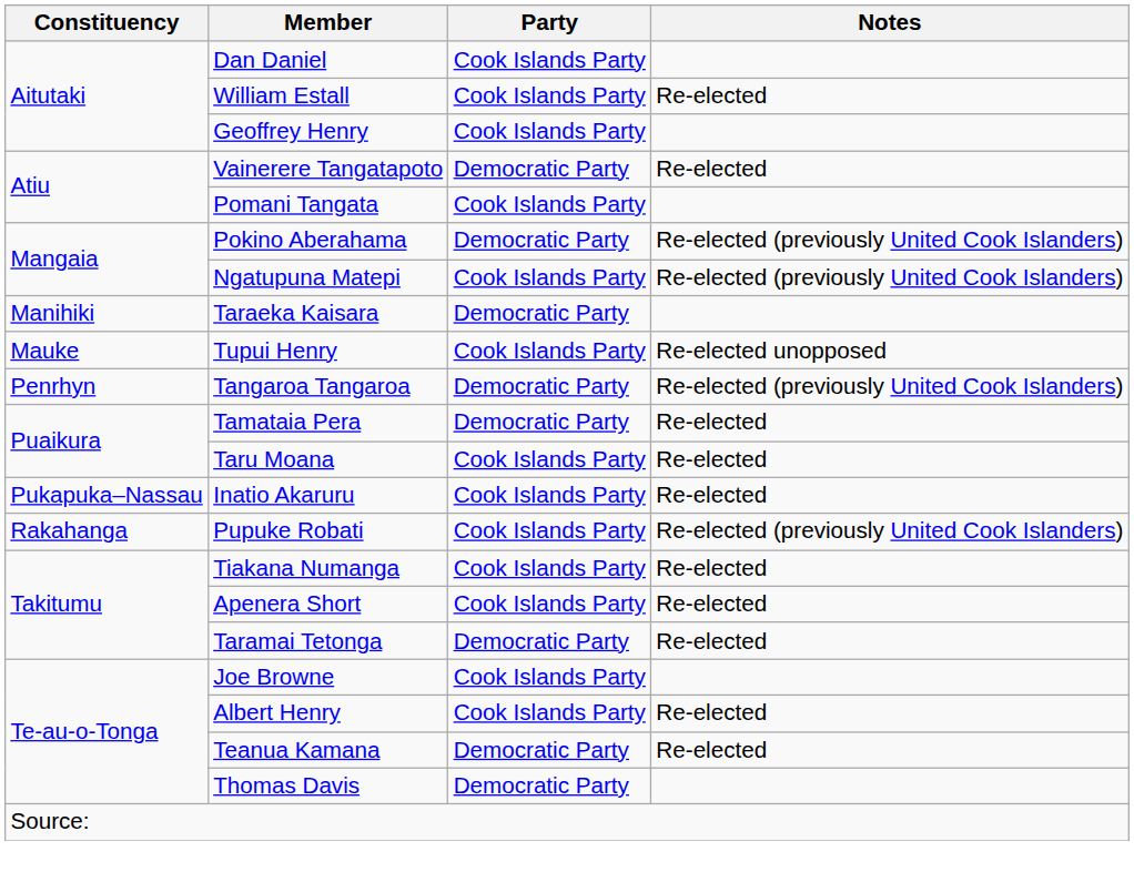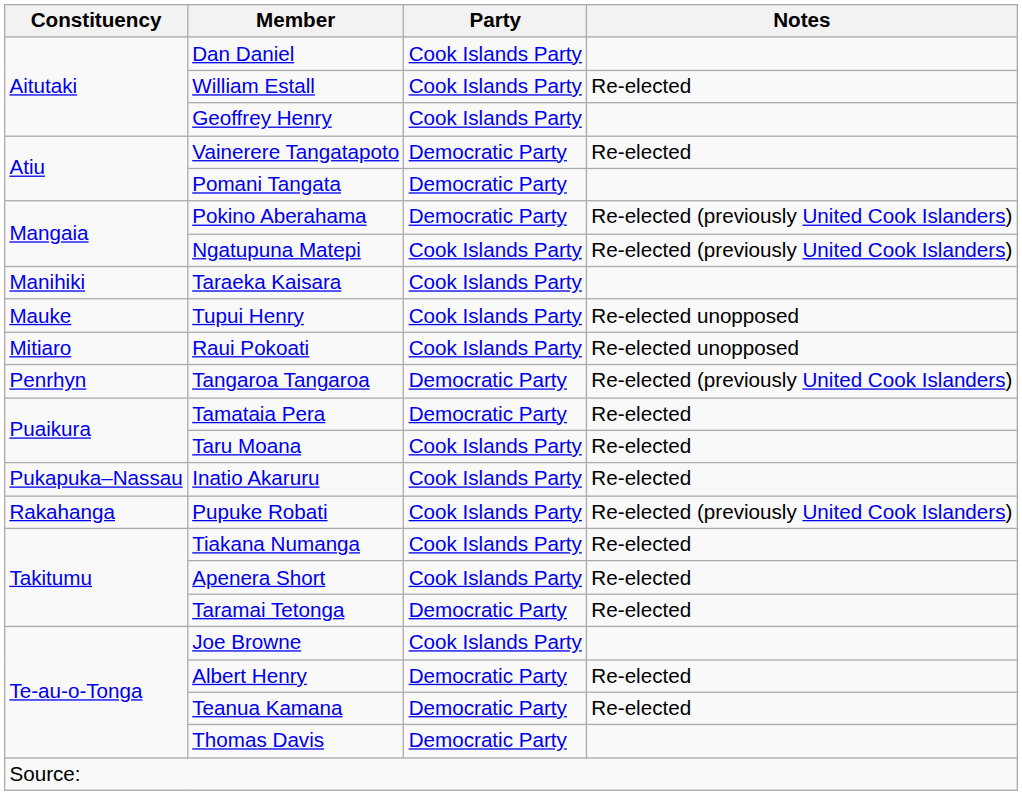Pomani Tangata | Party: Cook Islands Party -> Democratic Party
Taraeka Kaisara | Party: Democratic Party -> Cook Islands Party
+ row: Mitiaro | Raui Pokoati | Cook Islands Party | Re-elected unopposed
Albert Henry | Party: Cook Islands Party -> Democratic Party
